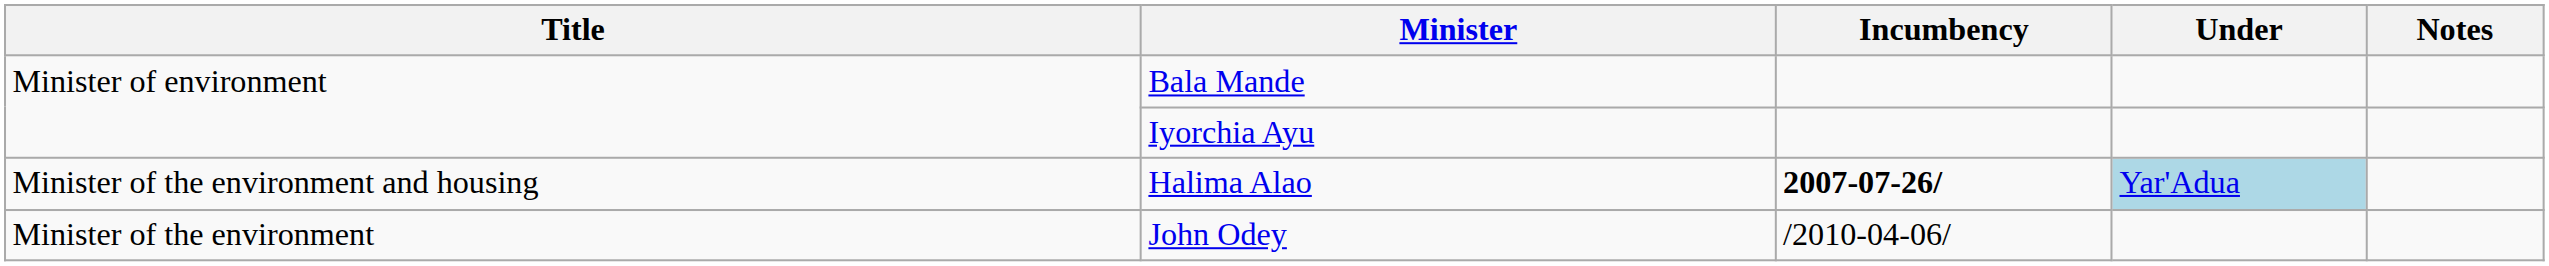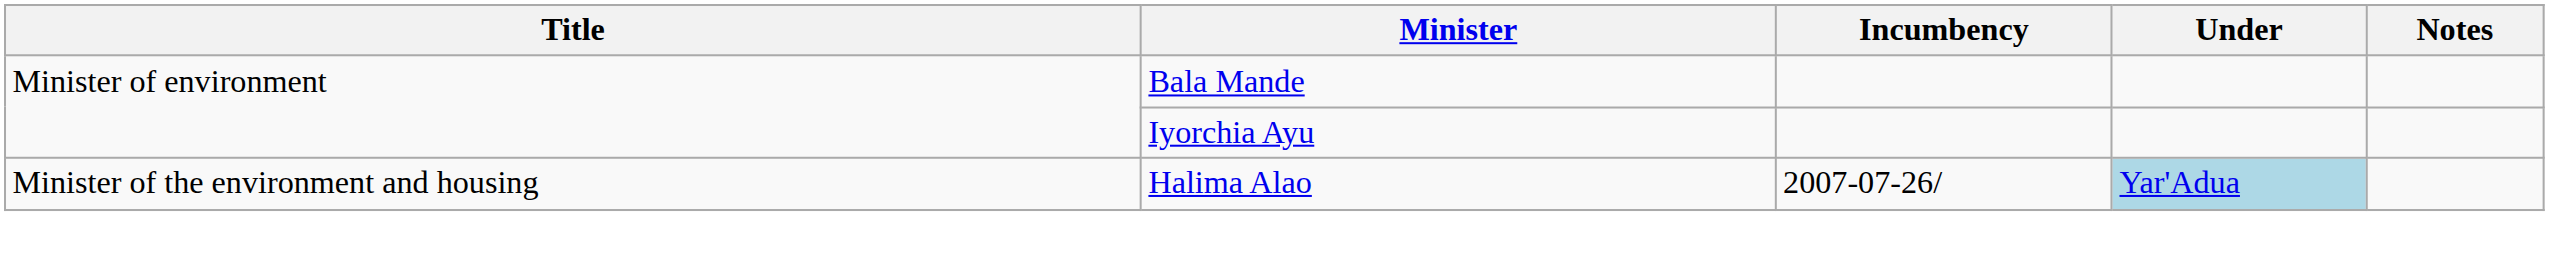Halima Alao | Incumbency: bold -> normal
- row: Minister of the environment | John Odey | /2010-04-06/
